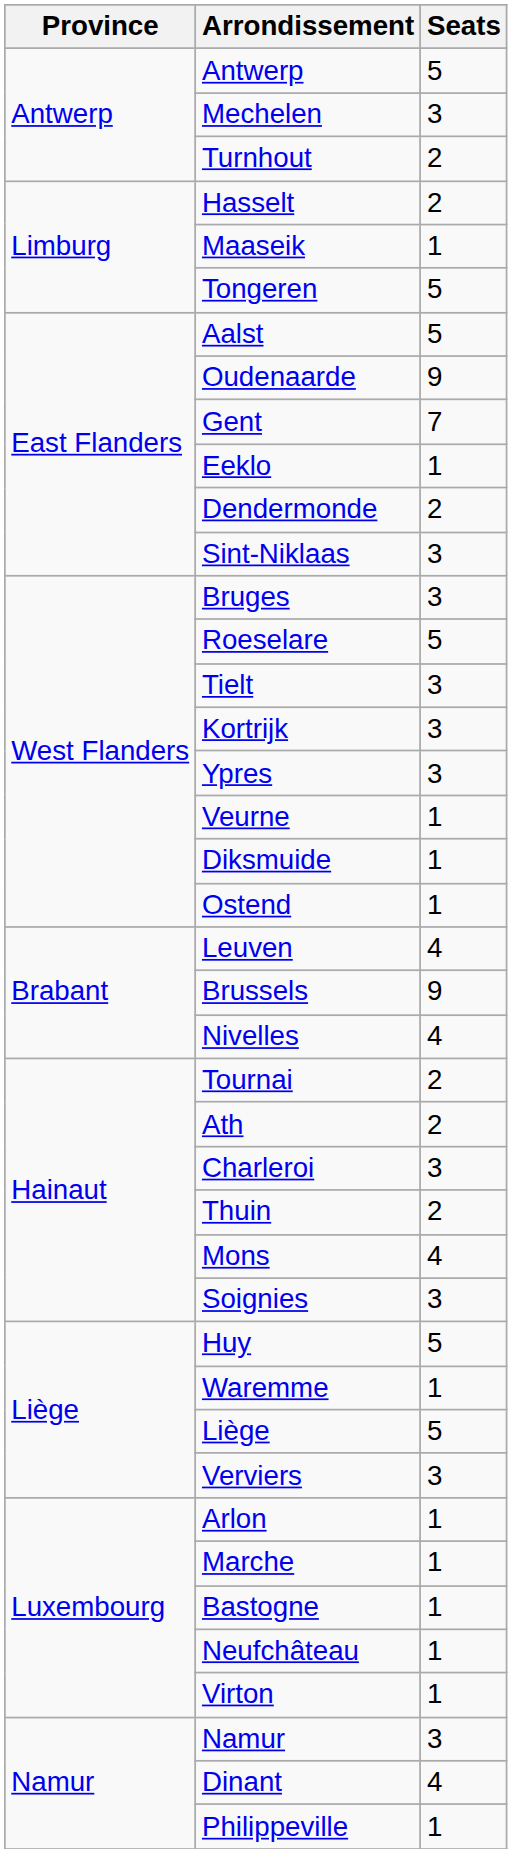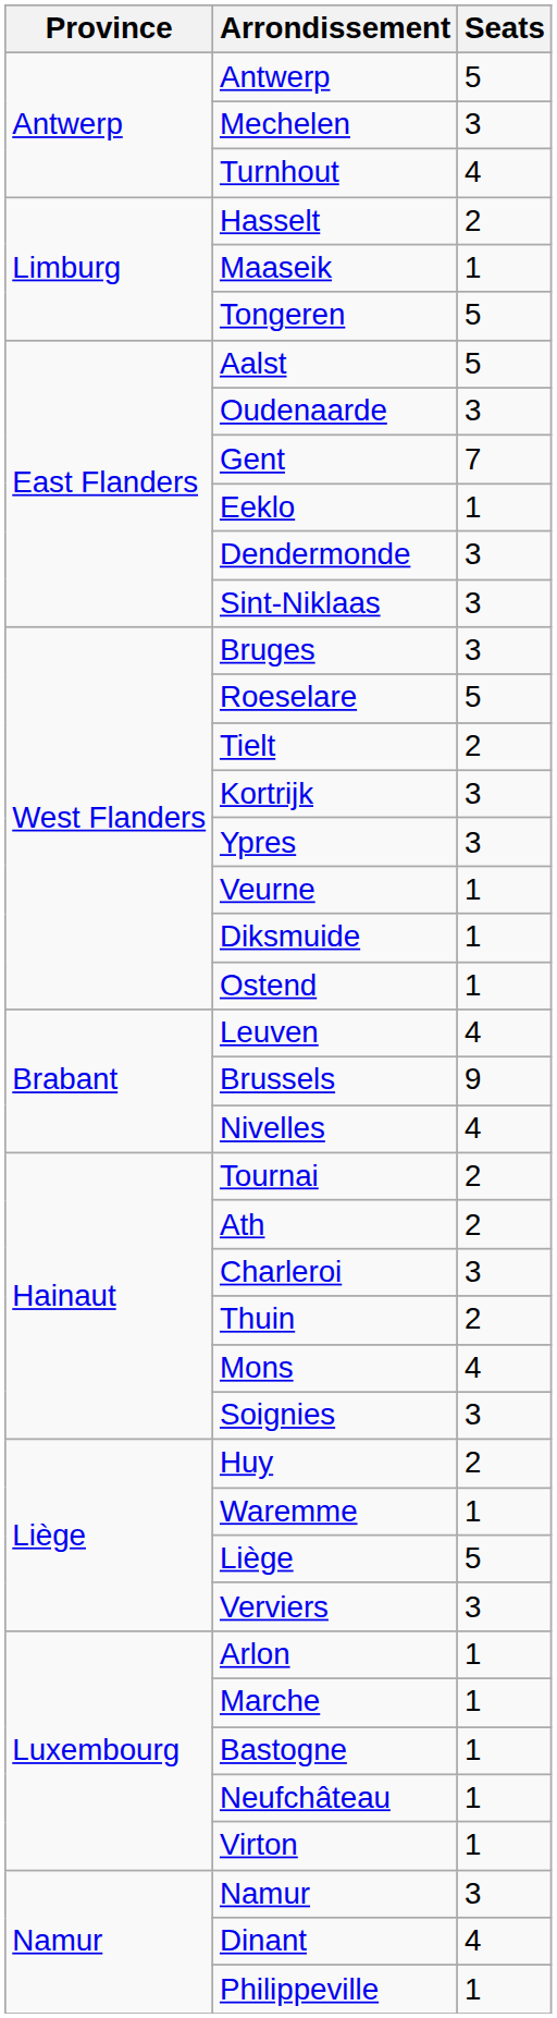Turnhout | Seats: 2 -> 4
Oudenaarde | Seats: 9 -> 3
Dendermonde | Seats: 2 -> 3
Tielt | Seats: 3 -> 2
Huy | Seats: 5 -> 2
